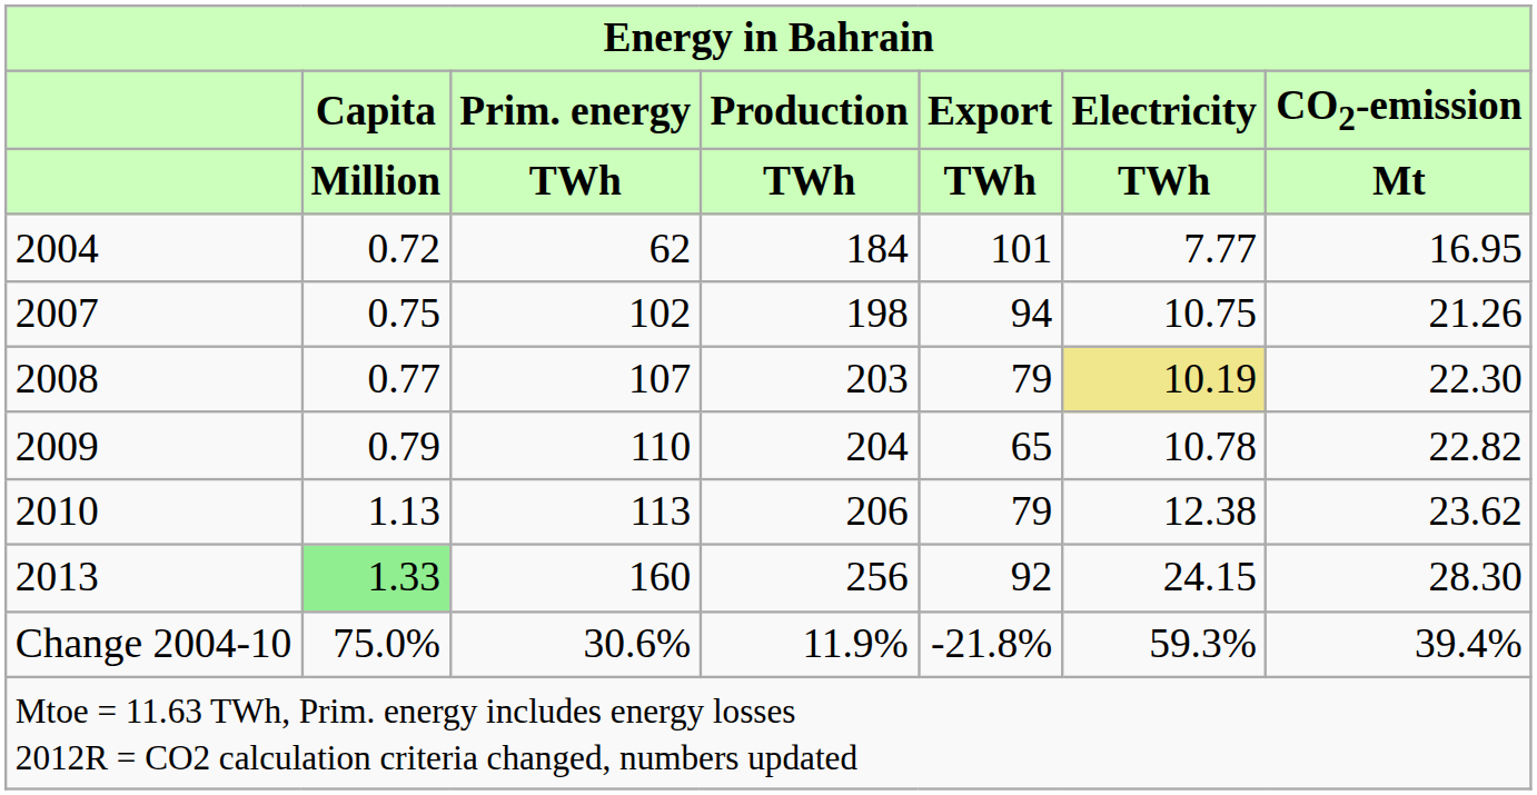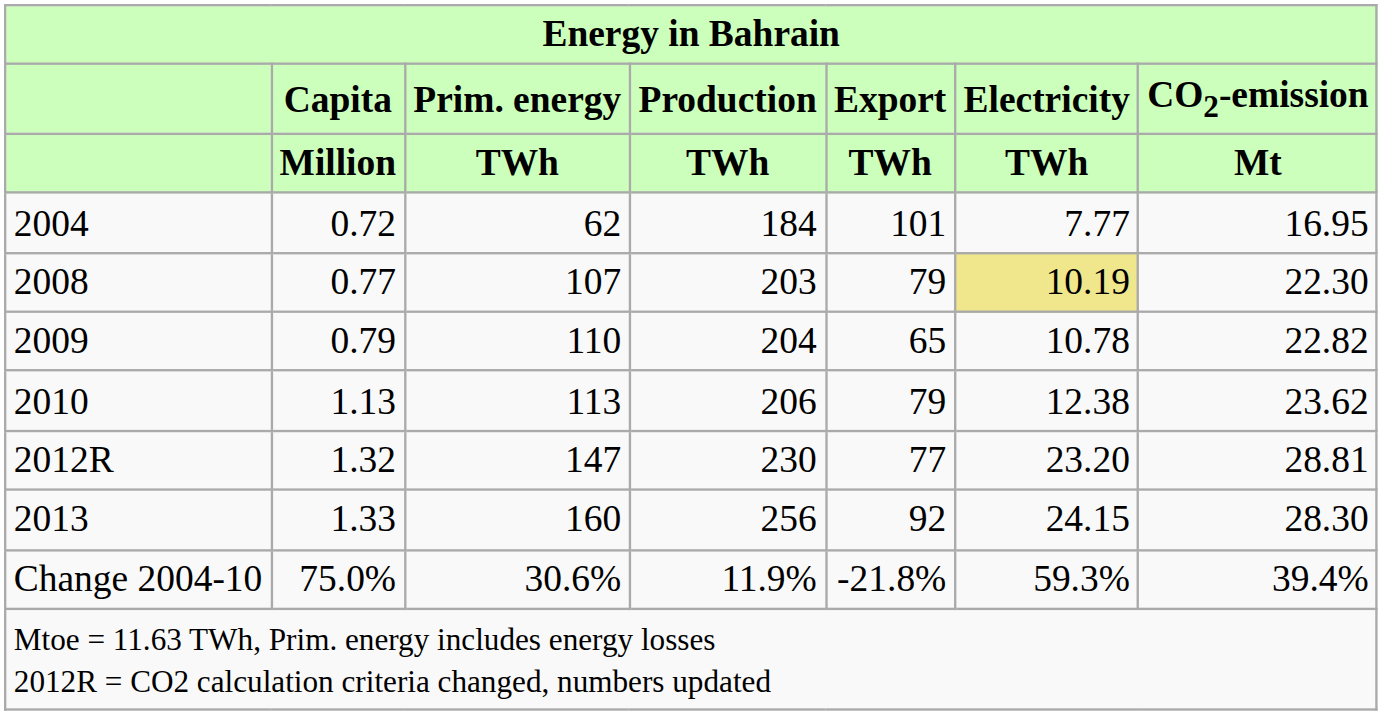- row: 2007 | 0.75 | 102 | 198 | 94 | 10.75 | 21.26
+ row: 2012R | 1.32 | 147 | 230 | 77 | 23.20 | 28.81
2013 | Capita / Million: lightgreen background -> no background
